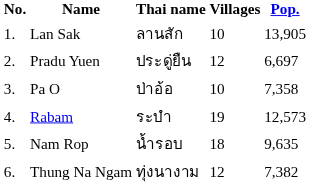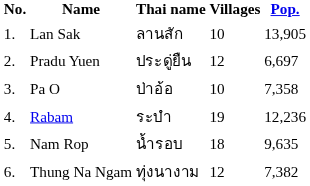Rabam | Pop.: 12,573 -> 12,236
